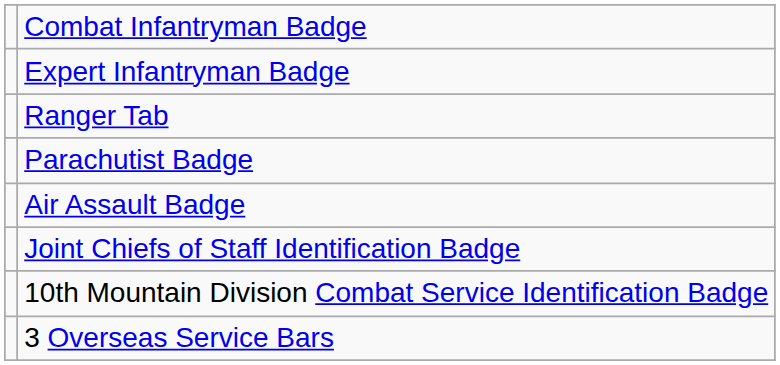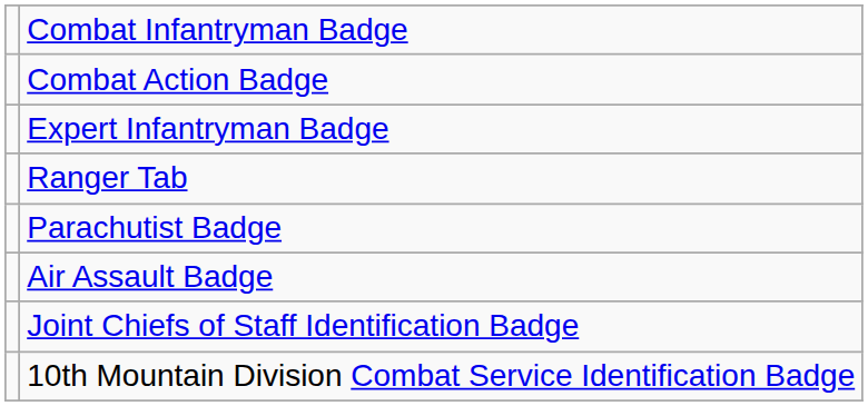+ row: Combat Action Badge
- row: 3 Overseas Service Bars
